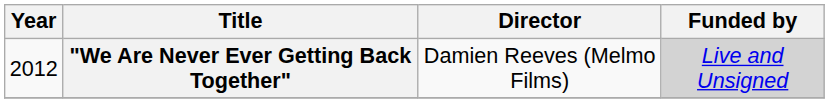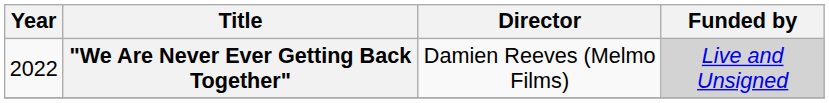"We Are Never Ever Getting Back Together" | Year: 2012 -> 2022
